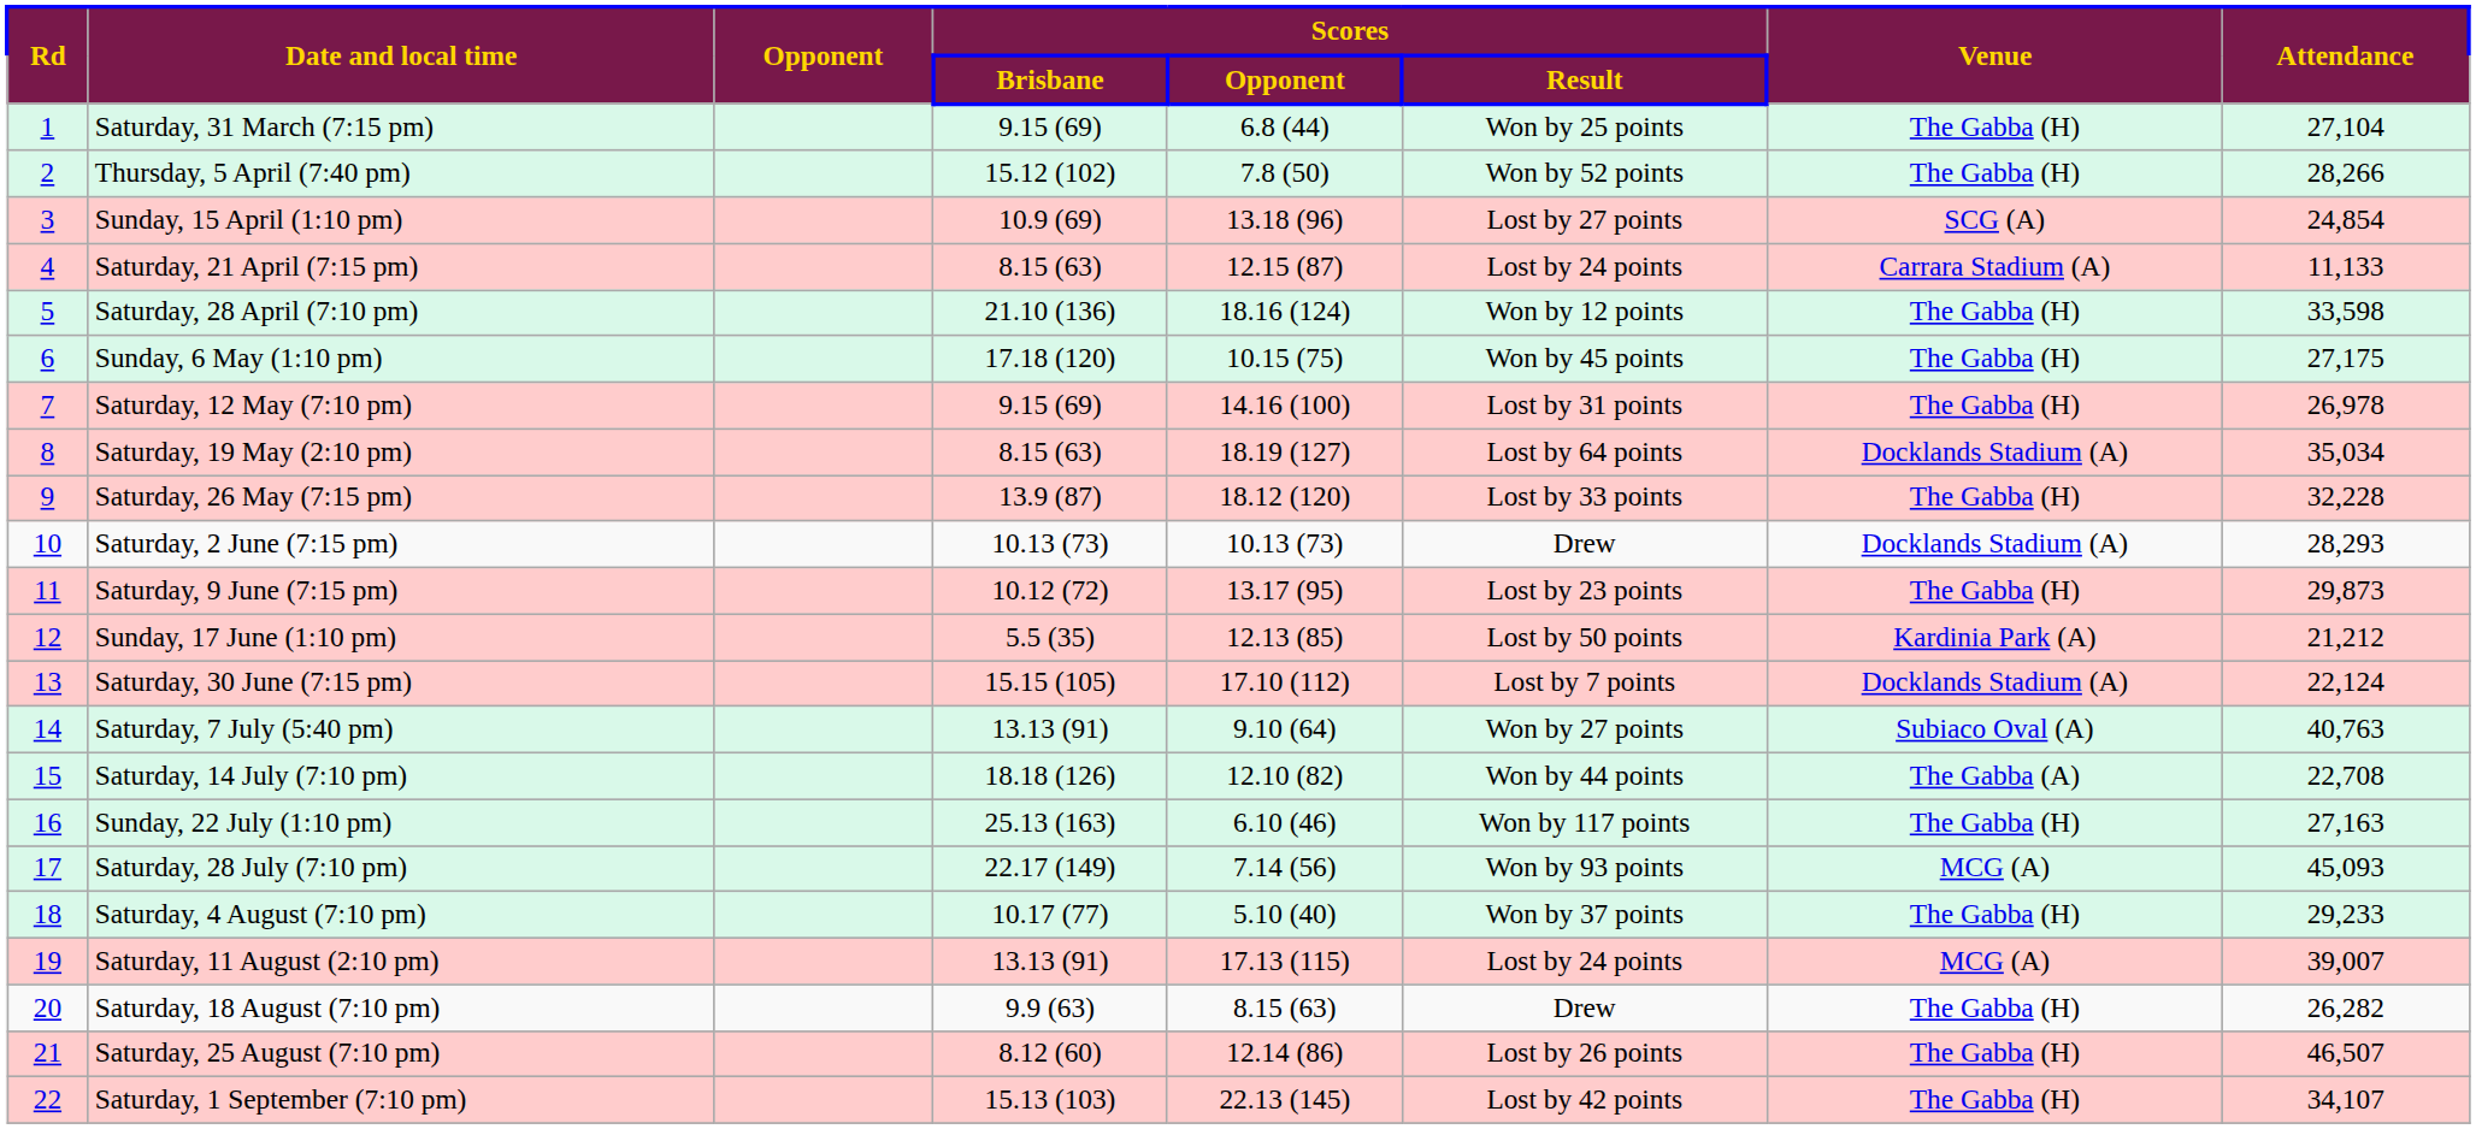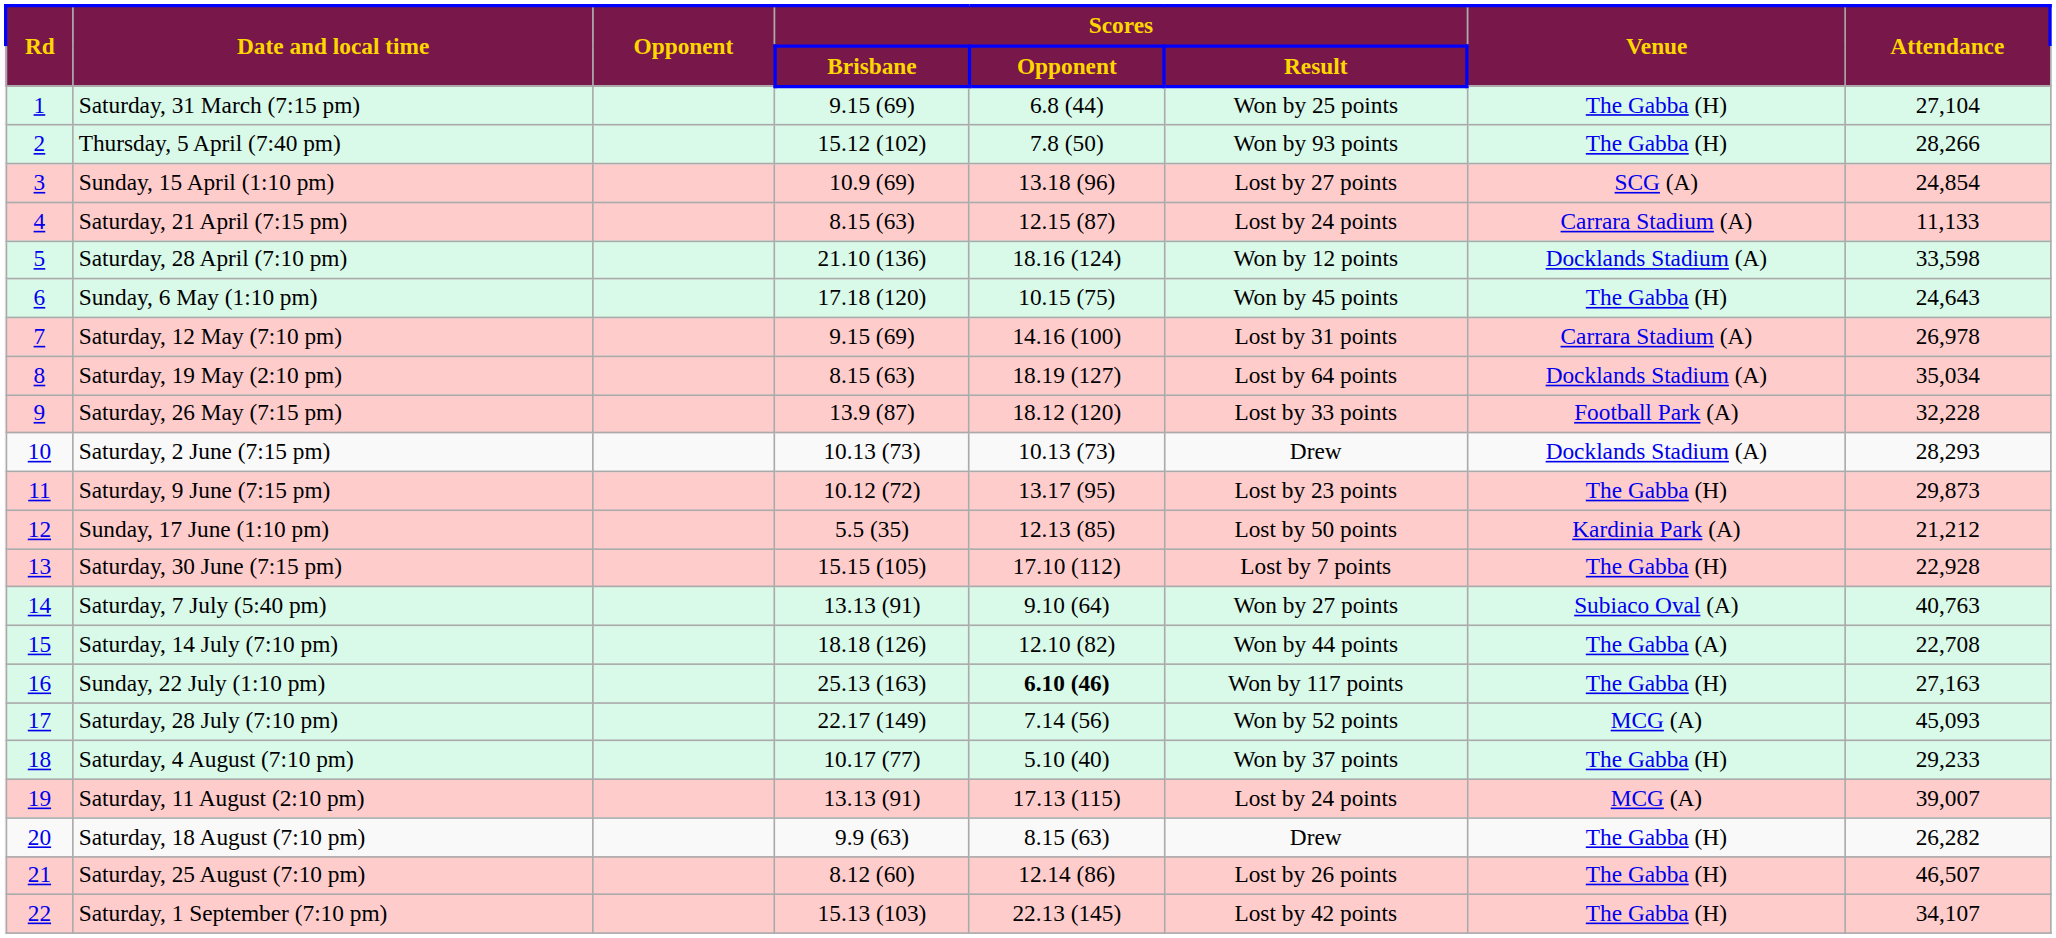Thursday, 5 April (7:40 pm) | Scores / Result: Won by 52 points -> Won by 93 points
Saturday, 28 April (7:10 pm) | Venue: The Gabba (H) -> Docklands Stadium (A)
Sunday, 6 May (1:10 pm) | Attendance: 27,175 -> 24,643
Saturday, 12 May (7:10 pm) | Venue: The Gabba (H) -> Carrara Stadium (A)
Saturday, 26 May (7:15 pm) | Venue: The Gabba (H) -> Football Park (A)
Saturday, 30 June (7:15 pm) | Venue: Docklands Stadium (A) -> The Gabba (H)
Saturday, 30 June (7:15 pm) | Attendance: 22,124 -> 22,928
Sunday, 22 July (1:10 pm) | Scores / Opponent: normal -> bold
Saturday, 28 July (7:10 pm) | Scores / Result: Won by 93 points -> Won by 52 points
